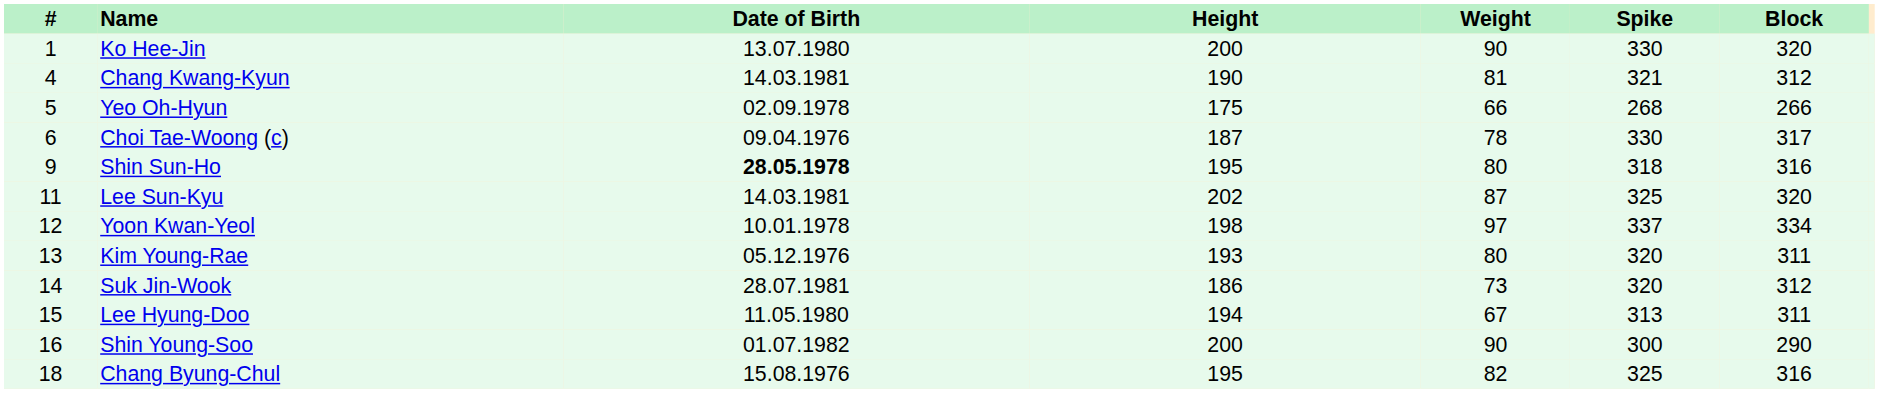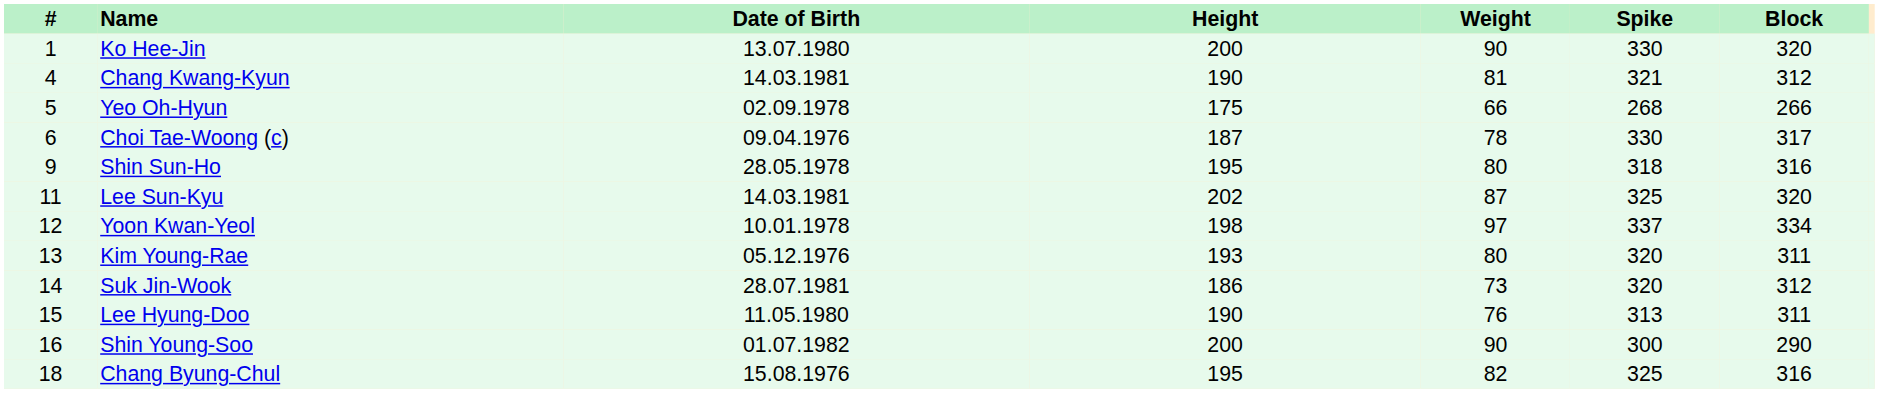Shin Sun-Ho | Date of Birth: bold -> normal
Lee Hyung-Doo | Height: 194 -> 190
Lee Hyung-Doo | Weight: 67 -> 76
